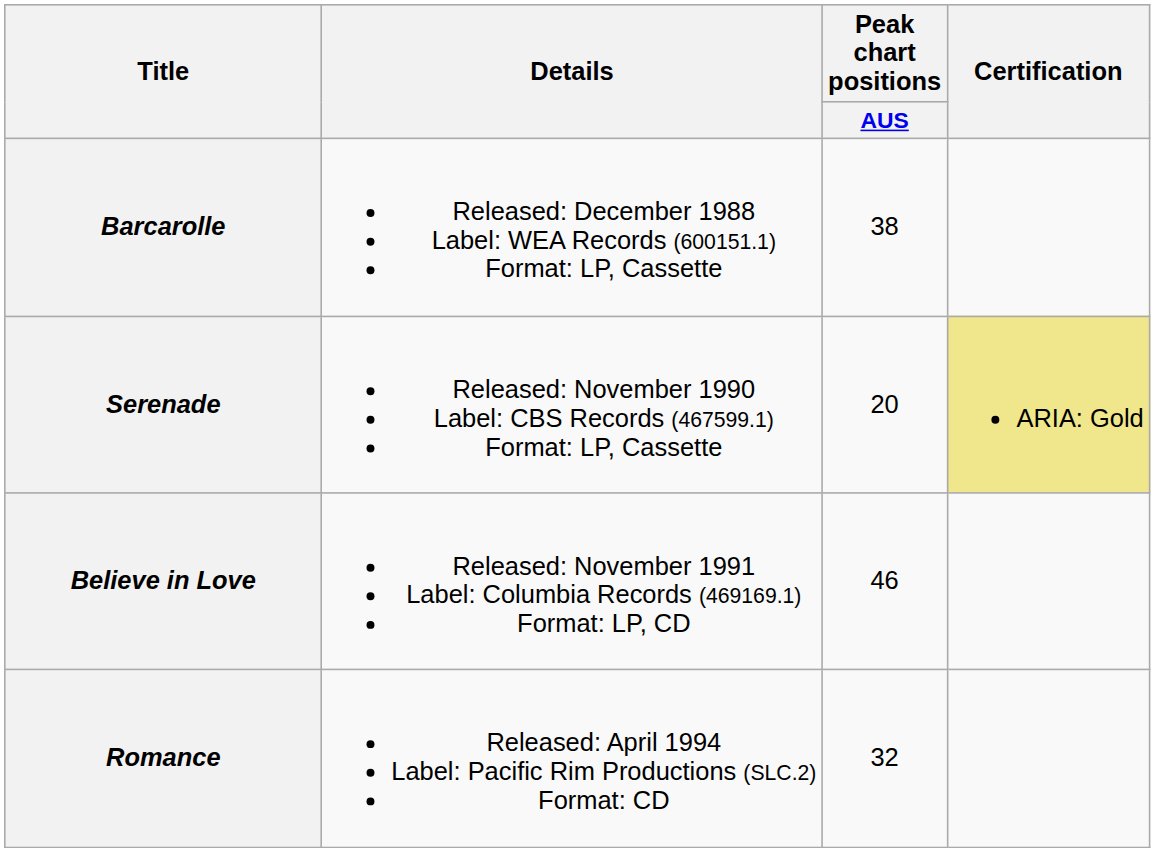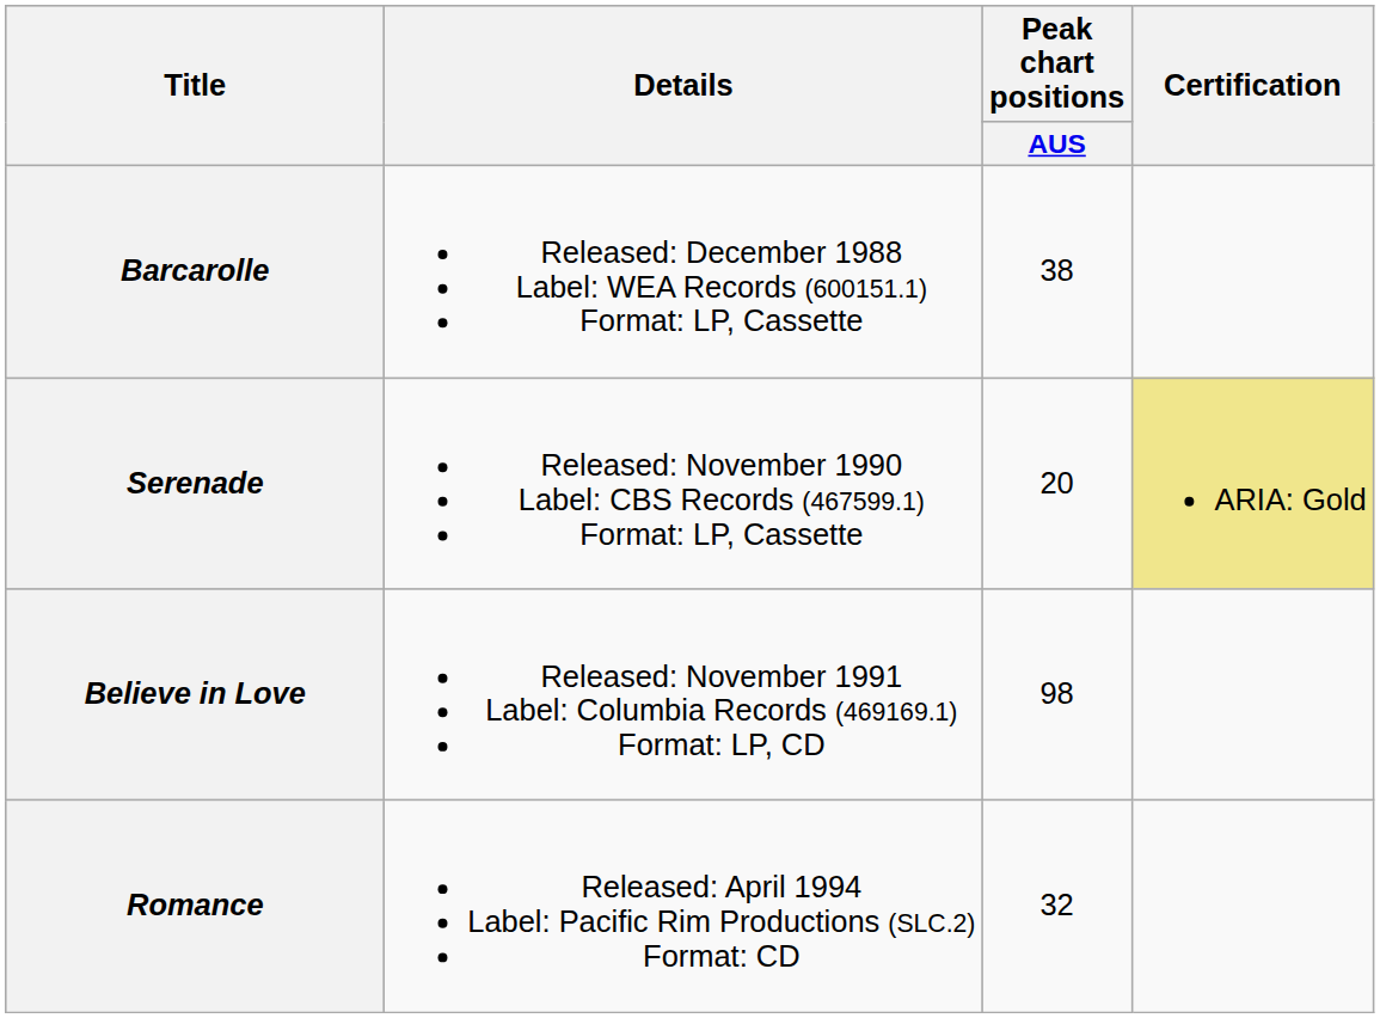Believe in Love | Peak chart positions / AUS: 46 -> 98
